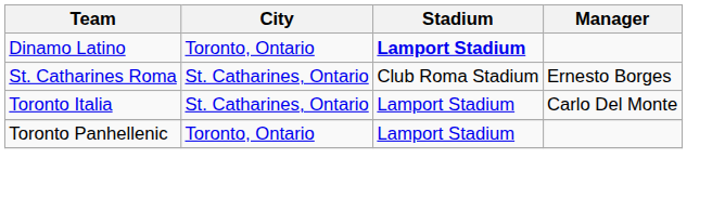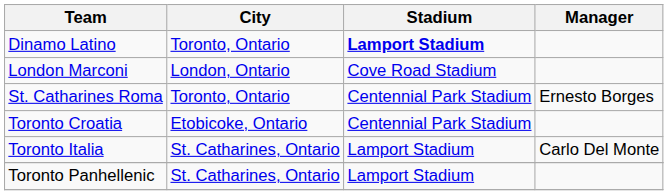+ row: London Marconi | London, Ontario | Cove Road Stadium
St. Catharines Roma | City: St. Catharines, Ontario -> Toronto, Ontario
St. Catharines Roma | Stadium: Club Roma Stadium -> Centennial Park Stadium
+ row: Toronto Croatia | Etobicoke, Ontario | Centennial Park Stadium
Toronto Panhellenic | City: Toronto, Ontario -> St. Catharines, Ontario
